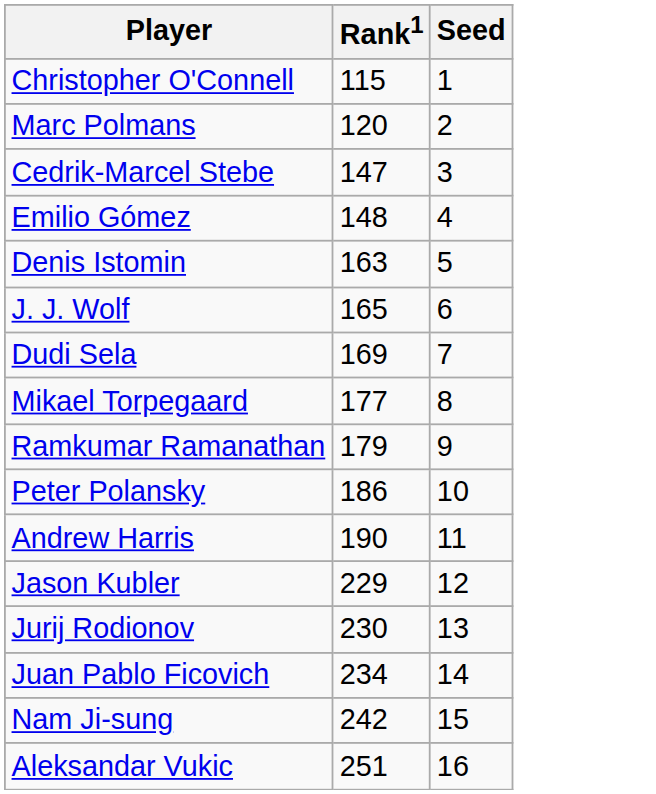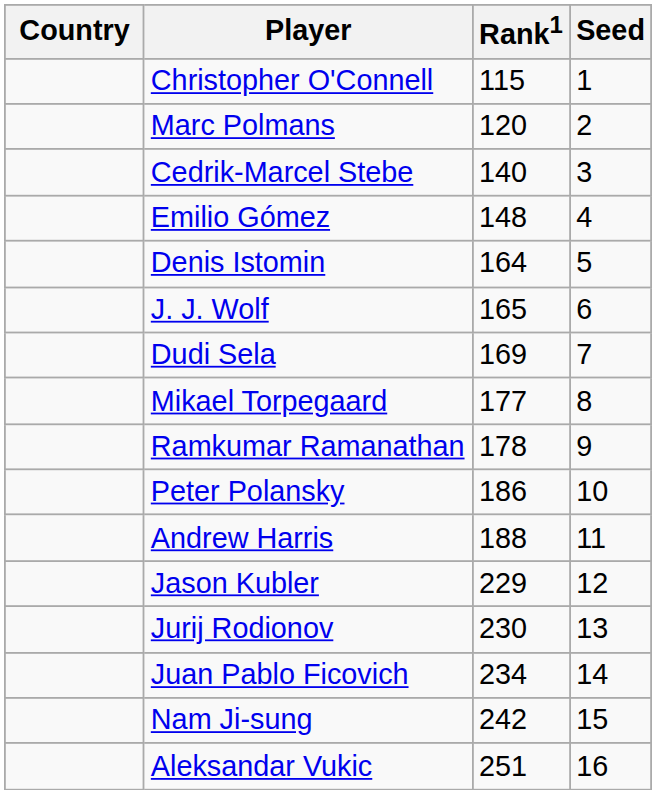+ column: Country
Cedrik-Marcel Stebe | Rank1: 147 -> 140
Denis Istomin | Rank1: 163 -> 164
Ramkumar Ramanathan | Rank1: 179 -> 178
Andrew Harris | Rank1: 190 -> 188
